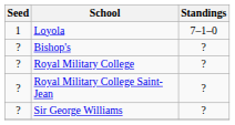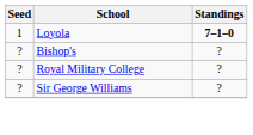Loyola | Standings: normal -> bold
- row: ? | Royal Military College Saint-Jean | ?
